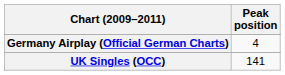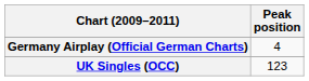UK Singles (OCC) | Peak position: 141 -> 123
